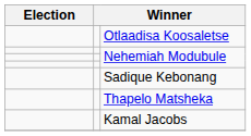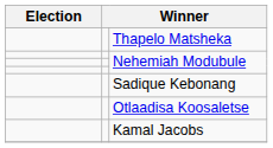rows swapped: Otlaadisa Koosaletse <-> Thapelo Matsheka
